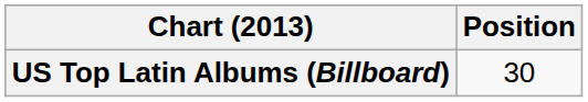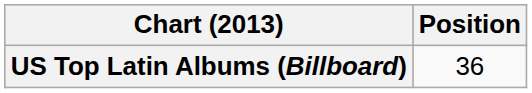US Top Latin Albums (Billboard) | Position: 30 -> 36
